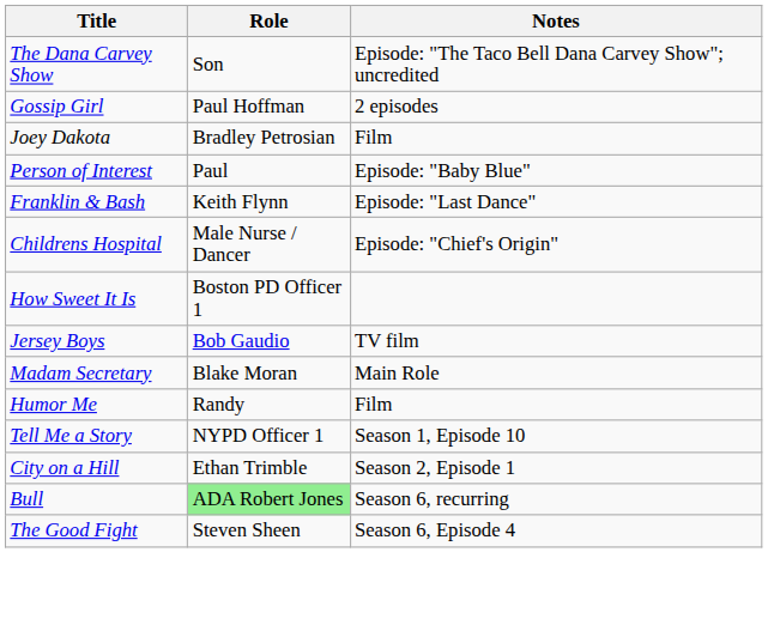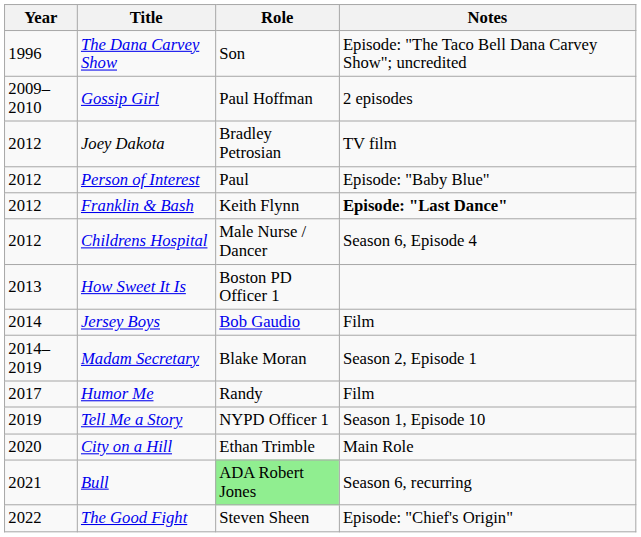+ column: Year | 1996 | 2009–2010 | 2012 | 2012 | 2012 | 2012 | 2013 | 2014 | 2014–2019 | 2017 | 2019 | 2020 | 2021 | 2022
Joey Dakota | Notes: Film -> TV film
Franklin & Bash | Notes: normal -> bold
Childrens Hospital | Notes: Episode: "Chief's Origin" -> Season 6, Episode 4
Jersey Boys | Notes: TV film -> Film
Madam Secretary | Notes: Main Role -> Season 2, Episode 1
City on a Hill | Notes: Season 2, Episode 1 -> Main Role
The Good Fight | Notes: Season 6, Episode 4 -> Episode: "Chief's Origin"
